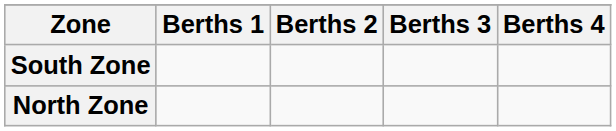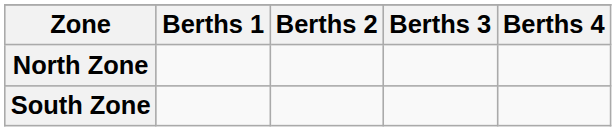rows swapped: South Zone <-> North Zone
